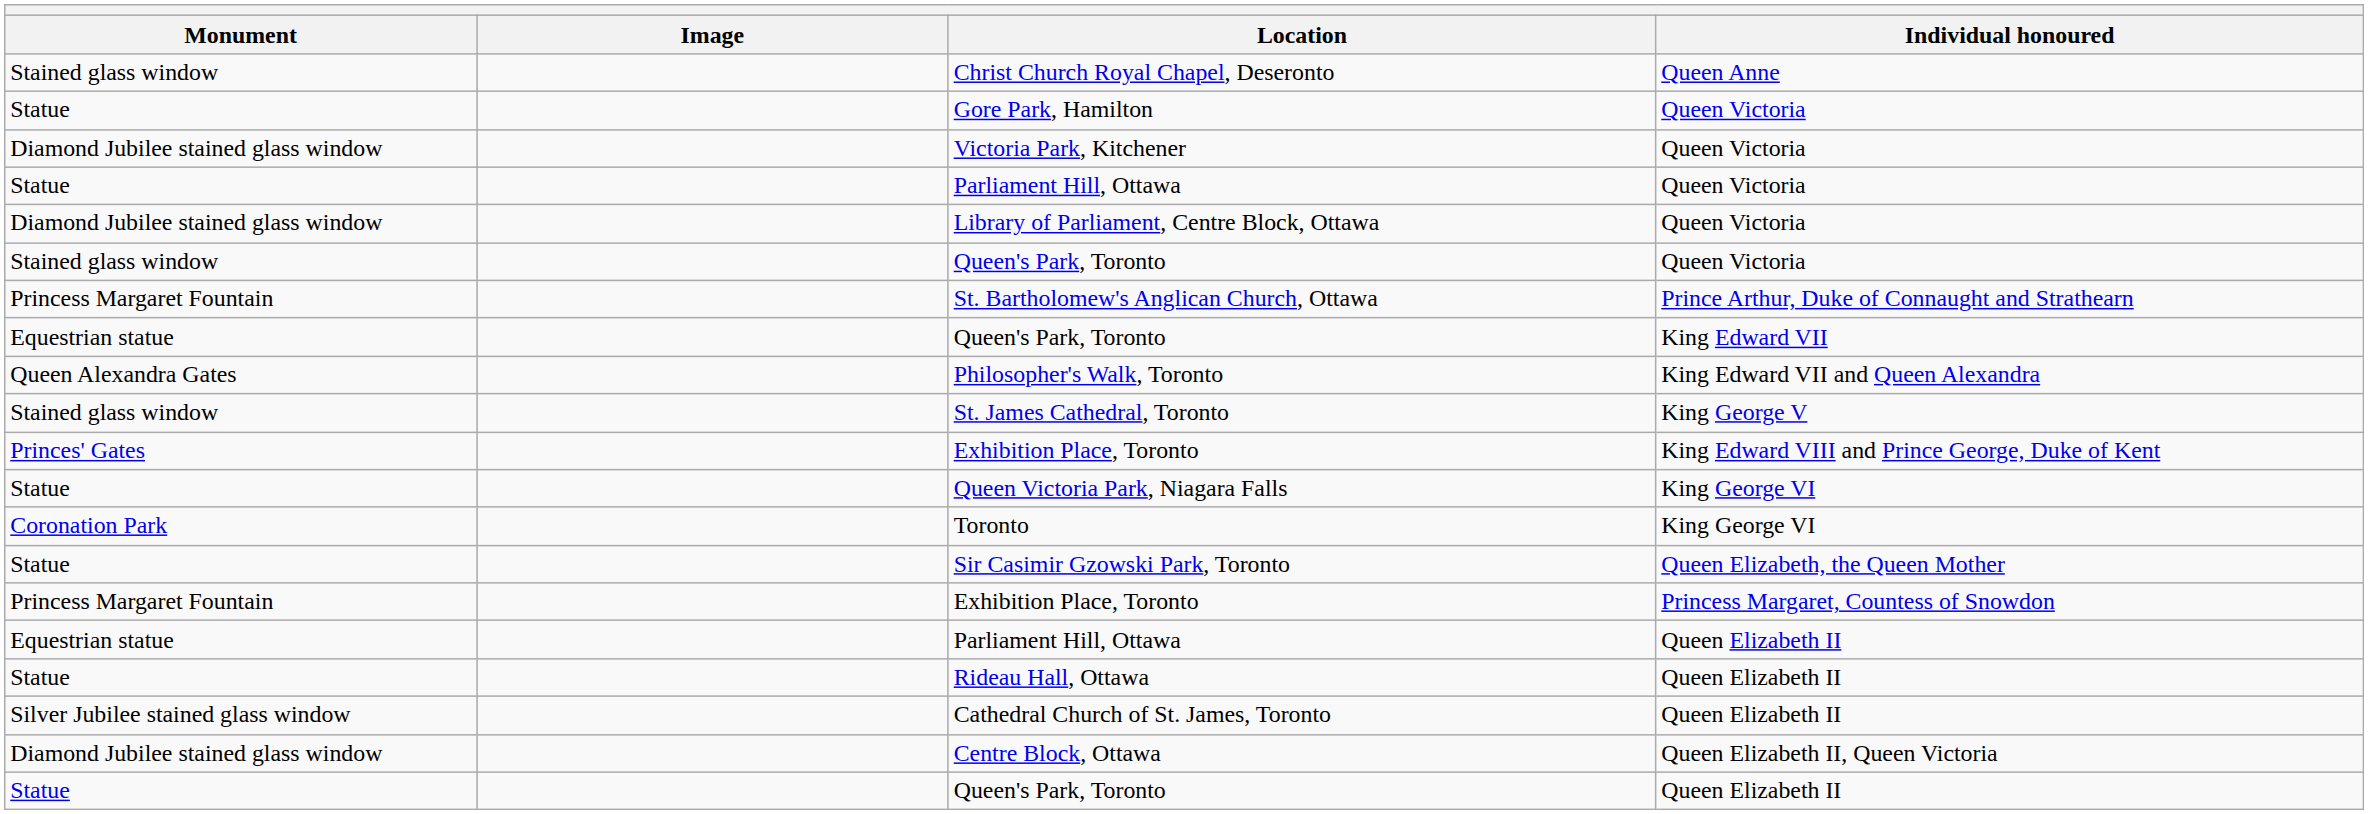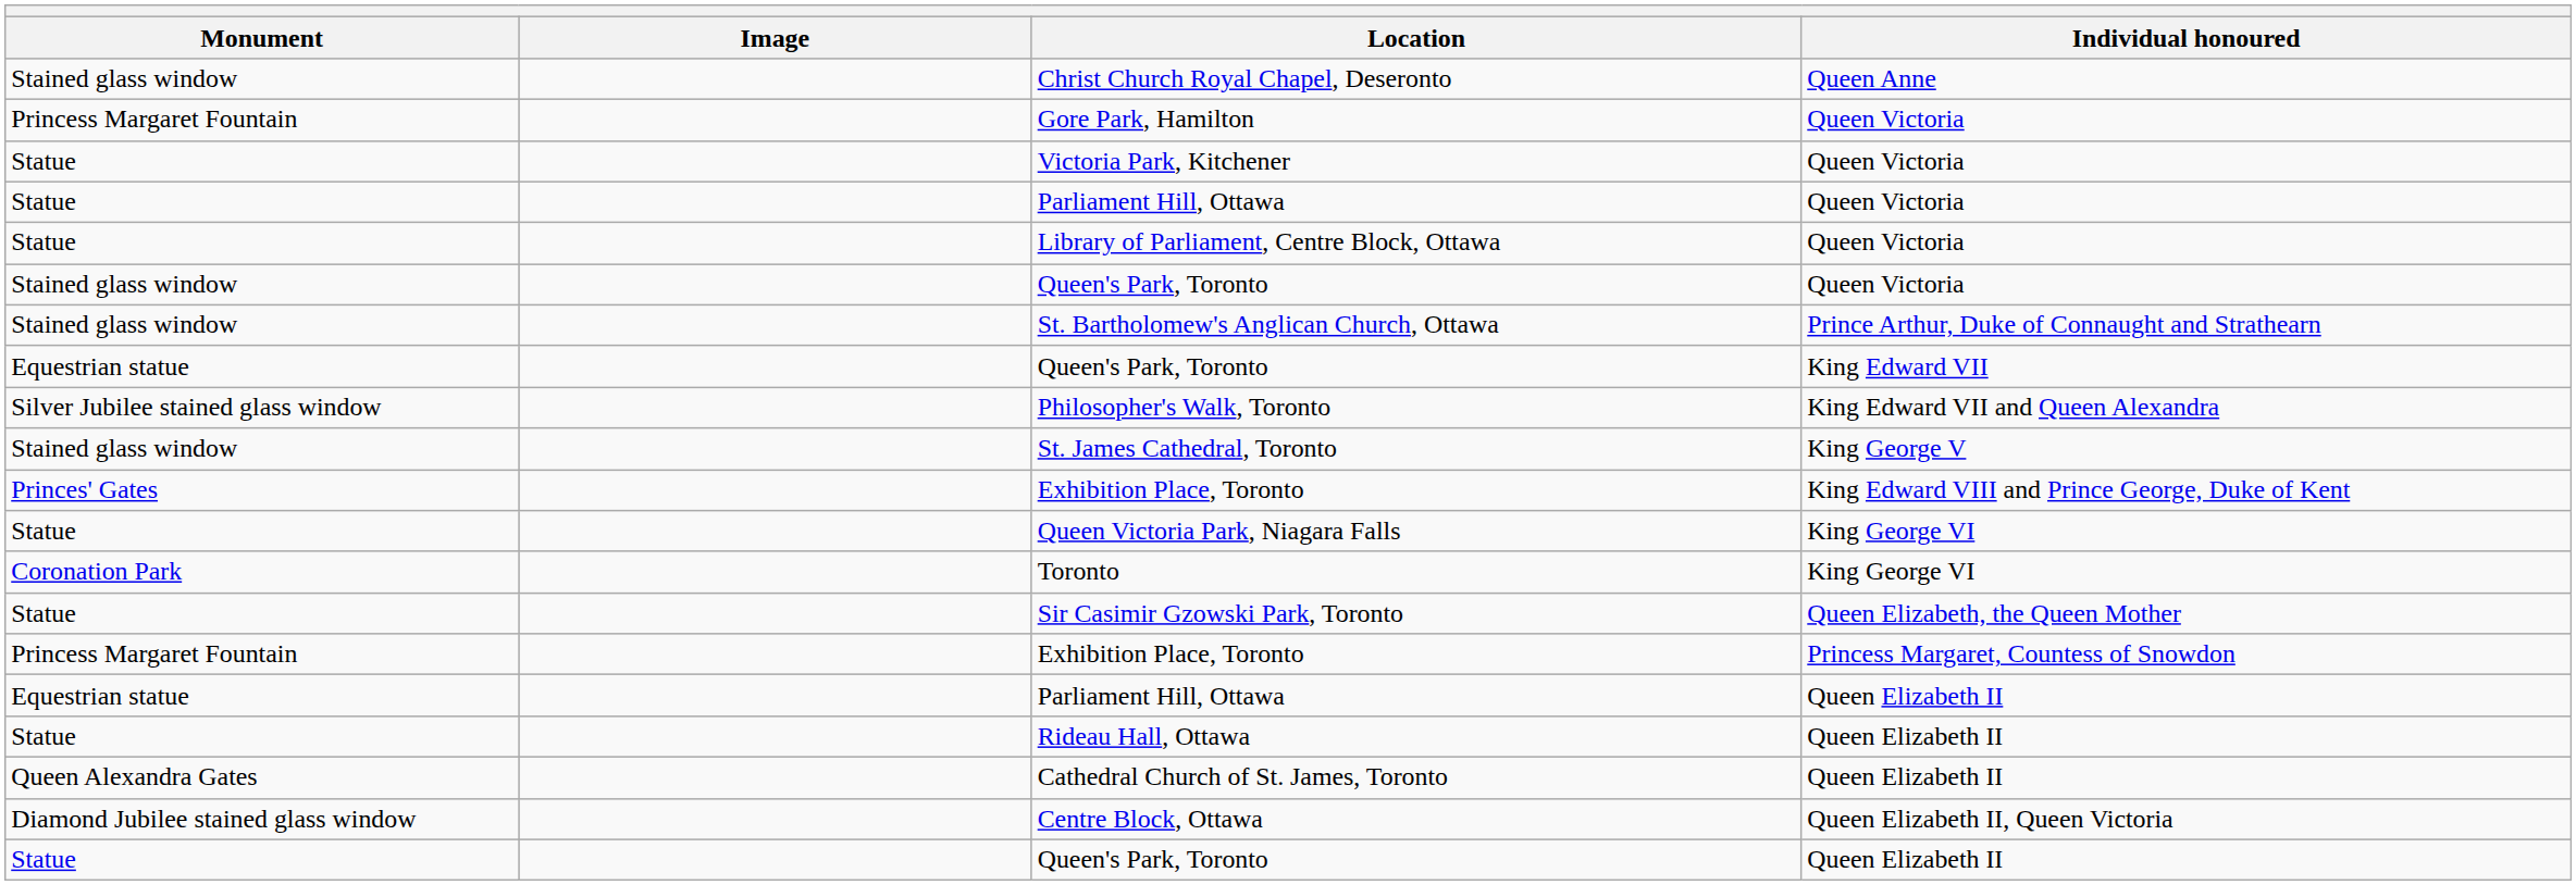Gore Park, Hamilton | Monument: Statue -> Princess Margaret Fountain
Victoria Park, Kitchener | Monument: Diamond Jubilee stained glass window -> Statue
Library of Parliament, Centre Block, Ottawa | Monument: Diamond Jubilee stained glass window -> Statue
St. Bartholomew's Anglican Church, Ottawa | Monument: Princess Margaret Fountain -> Stained glass window
Philosopher's Walk, Toronto | Monument: Queen Alexandra Gates -> Silver Jubilee stained glass window
Cathedral Church of St. James, Toronto | Monument: Silver Jubilee stained glass window -> Queen Alexandra Gates
